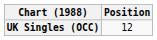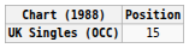UK Singles (OCC) | Position: 12 -> 15
